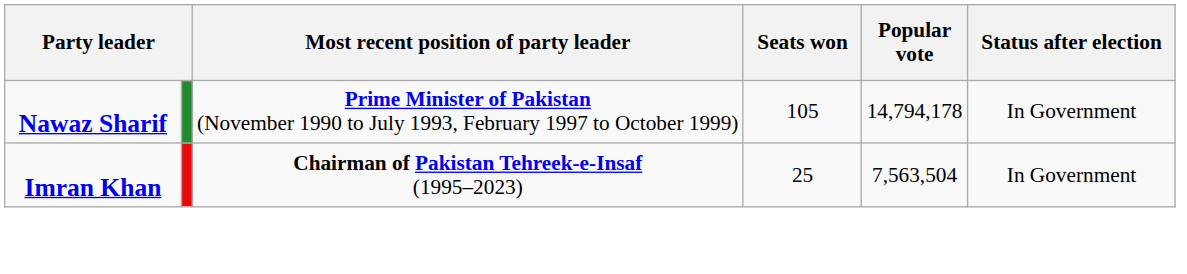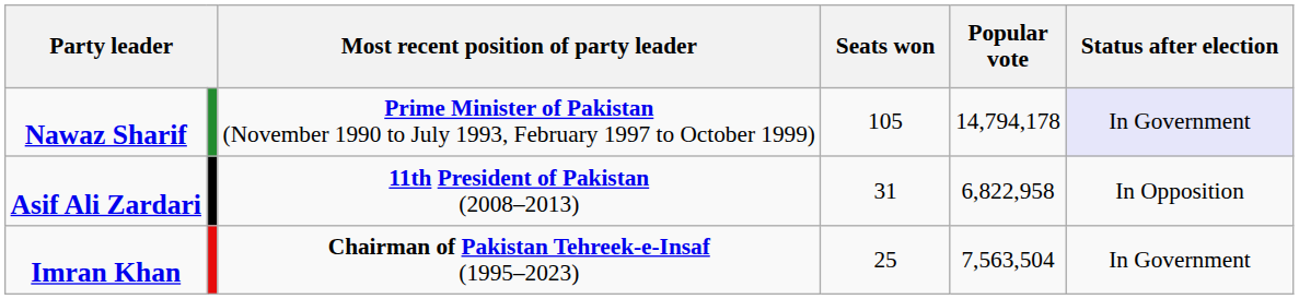Nawaz Sharif | Status after election: no background -> lavender background
+ row: Asif Ali Zardari | 11th President of Pakistan (2008–2013) | 31 | 6,822,958 | In Opposition
